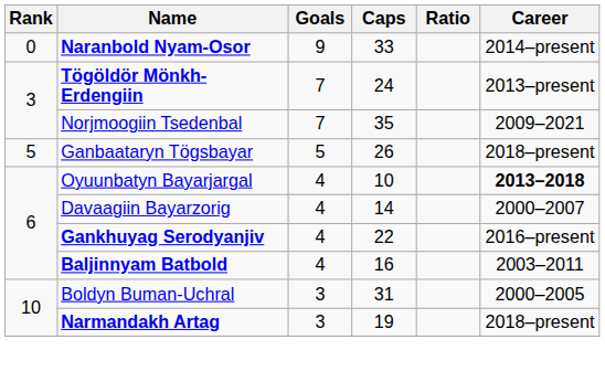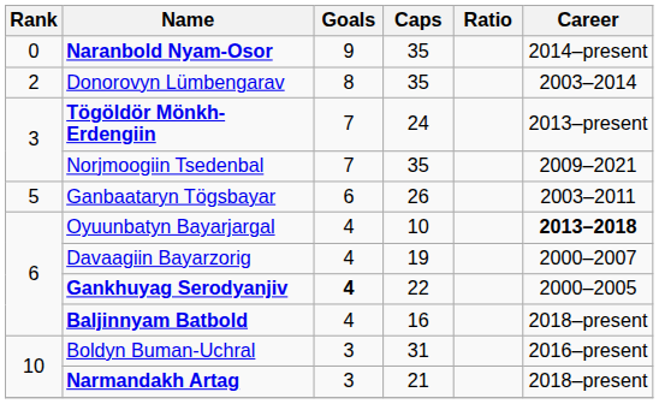Naranbold Nyam-Osor | Caps: 33 -> 35
+ row: 2 | Donorovyn Lümbengarav | 8 | 35 | 2003–2014
Ganbaataryn Tögsbayar | Goals: 5 -> 6
Ganbaataryn Tögsbayar | Career: 2018–present -> 2003–2011
Davaagiin Bayarzorig | Caps: 14 -> 19
Gankhuyag Serodyanjiv | Goals: normal -> bold
Gankhuyag Serodyanjiv | Career: 2016–present -> 2000–2005
Baljinnyam Batbold | Career: 2003–2011 -> 2018–present
Boldyn Buman-Uchral | Career: 2000–2005 -> 2016–present
Narmandakh Artag | Caps: 19 -> 21
